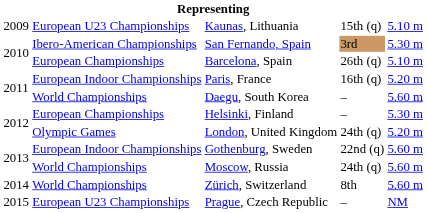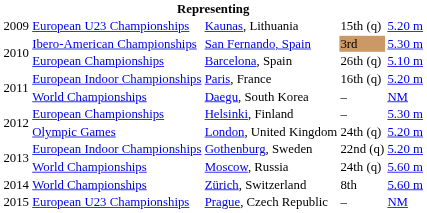Kaunas, Lithuania | column 5: 5.10 m -> 5.20 m
Daegu, South Korea | column 5: 5.60 m -> NM
Gothenburg, Sweden | column 5: 5.60 m -> 5.20 m
